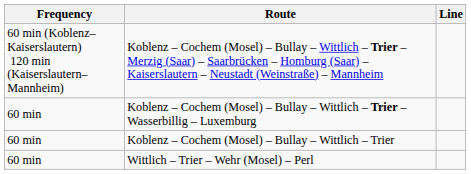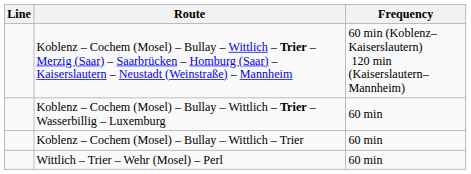columns swapped: Line <-> Frequency
